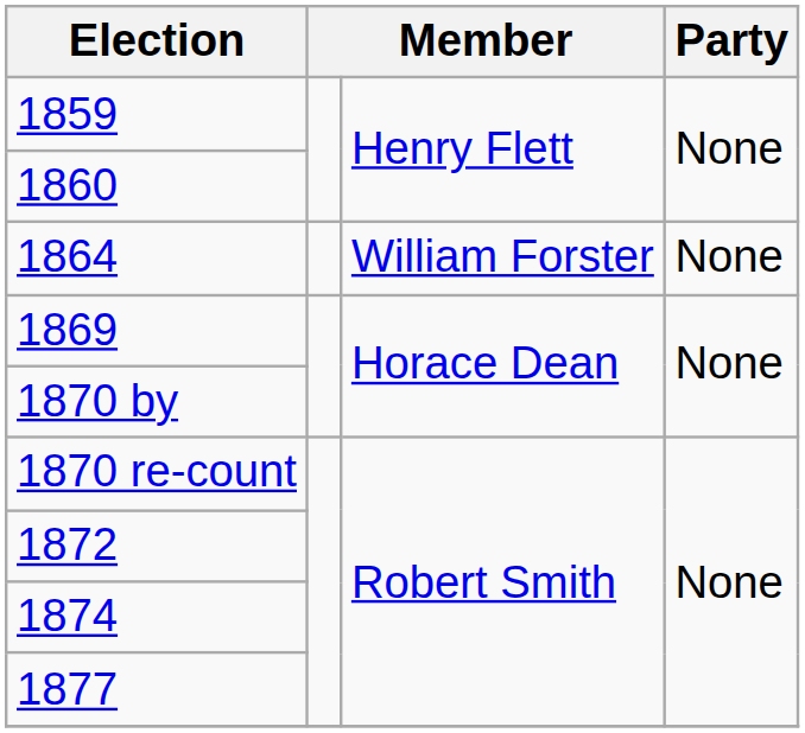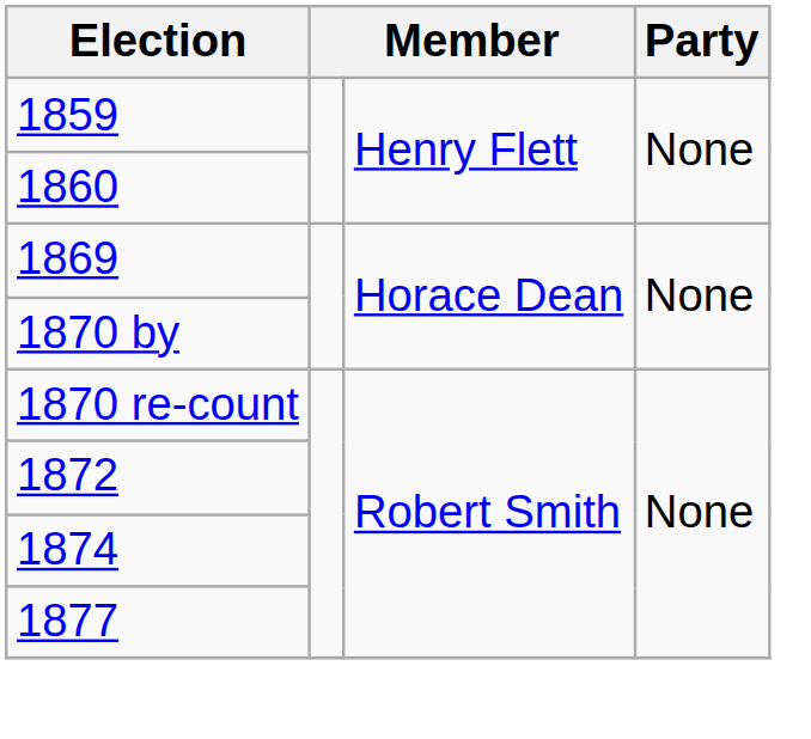- row: 1864 | William Forster | None
